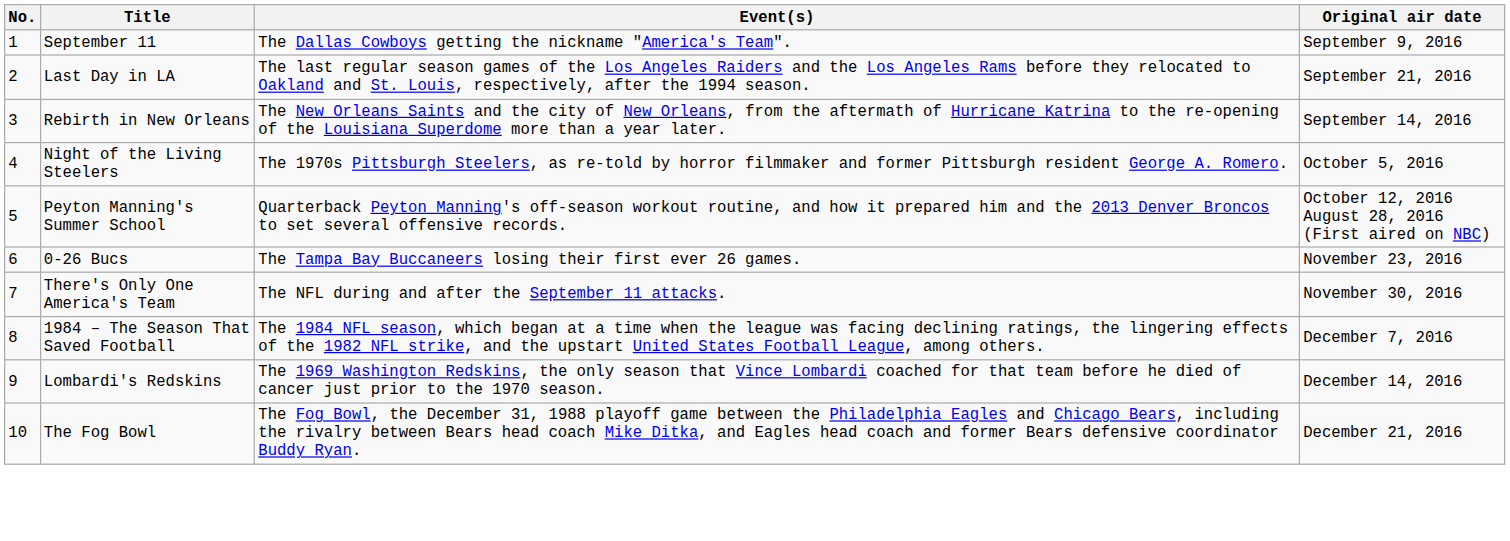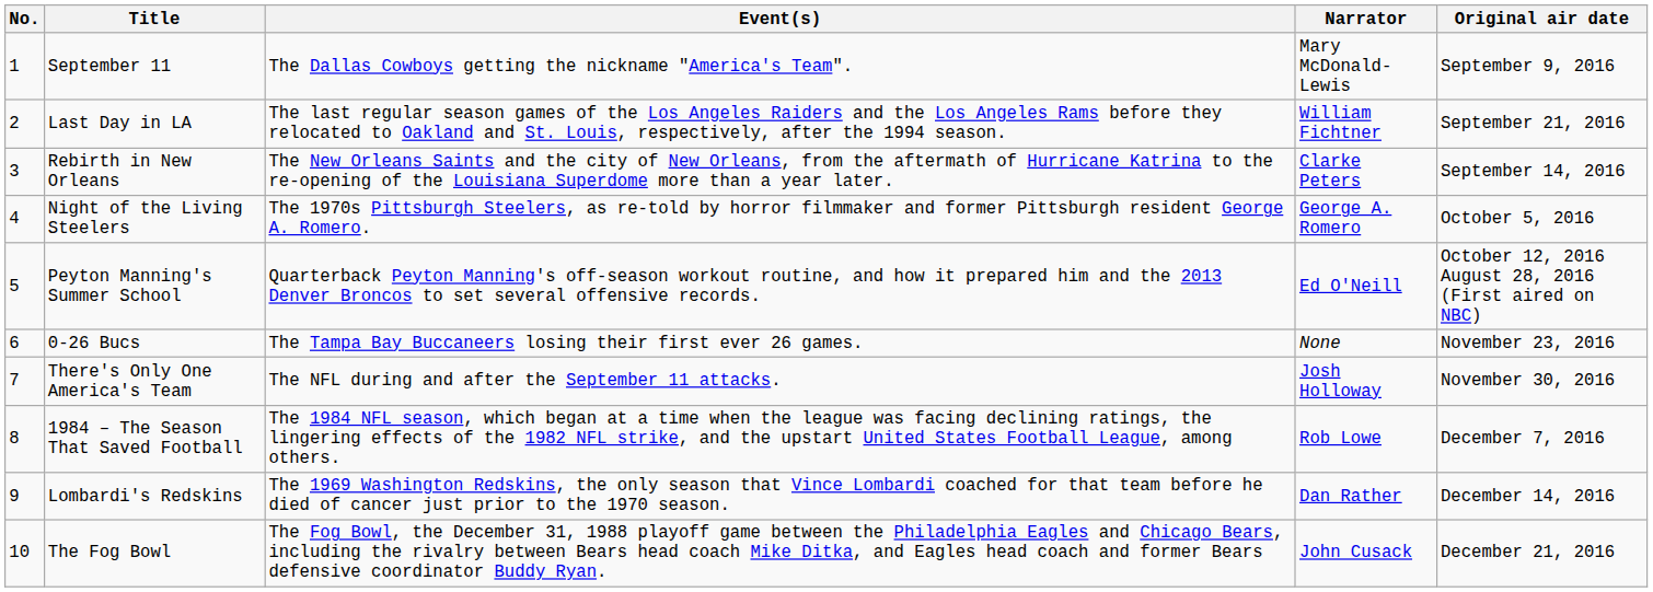+ column: Narrator | Mary McDonald-Lewis | William Fichtner | Clarke Peters | George A. Romero | Ed O'Neill | None | Josh Holloway | Rob Lowe | Dan Rather | John Cusack
